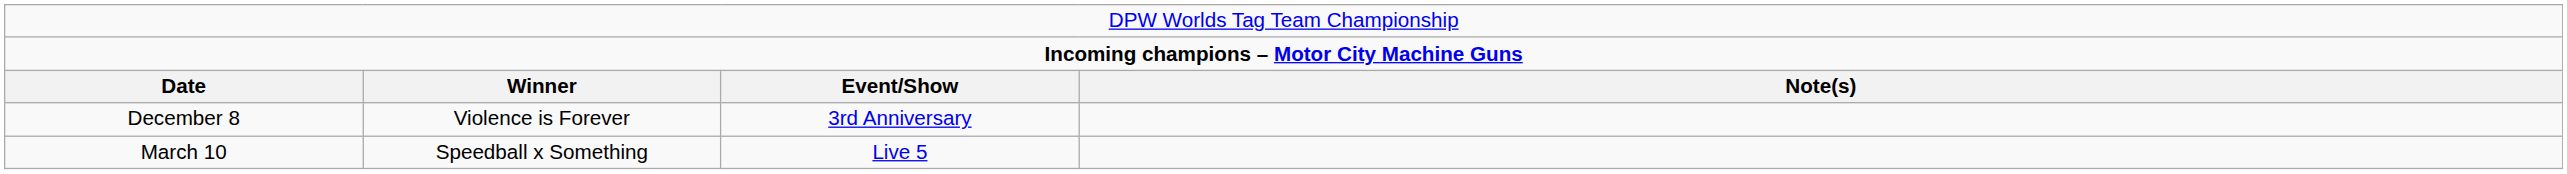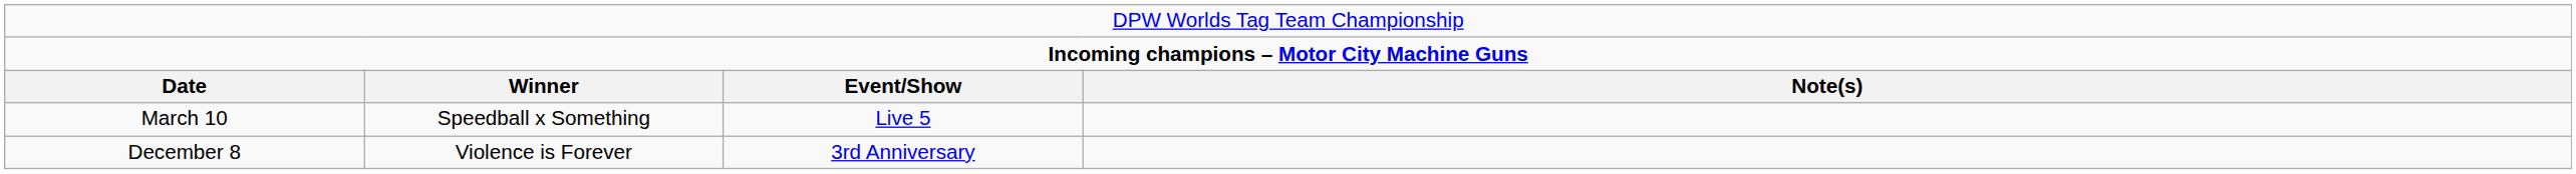rows swapped: March 10 <-> December 8
